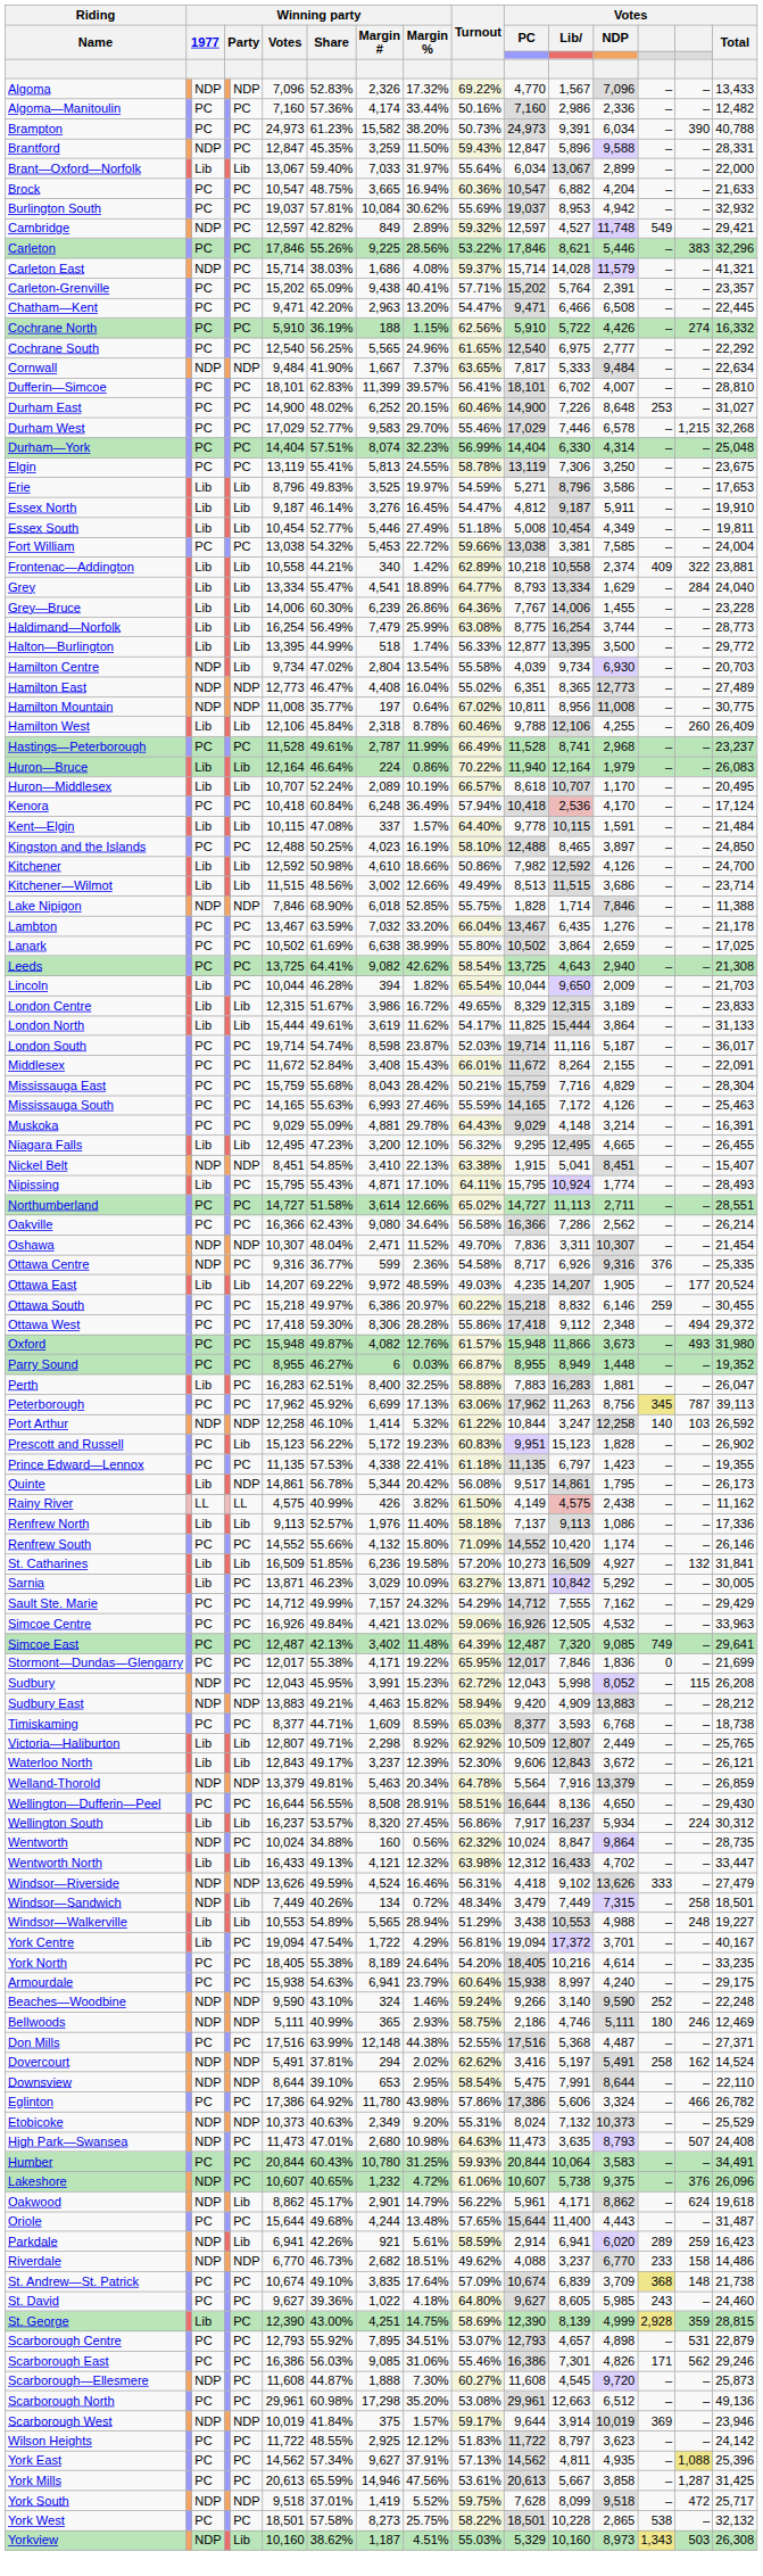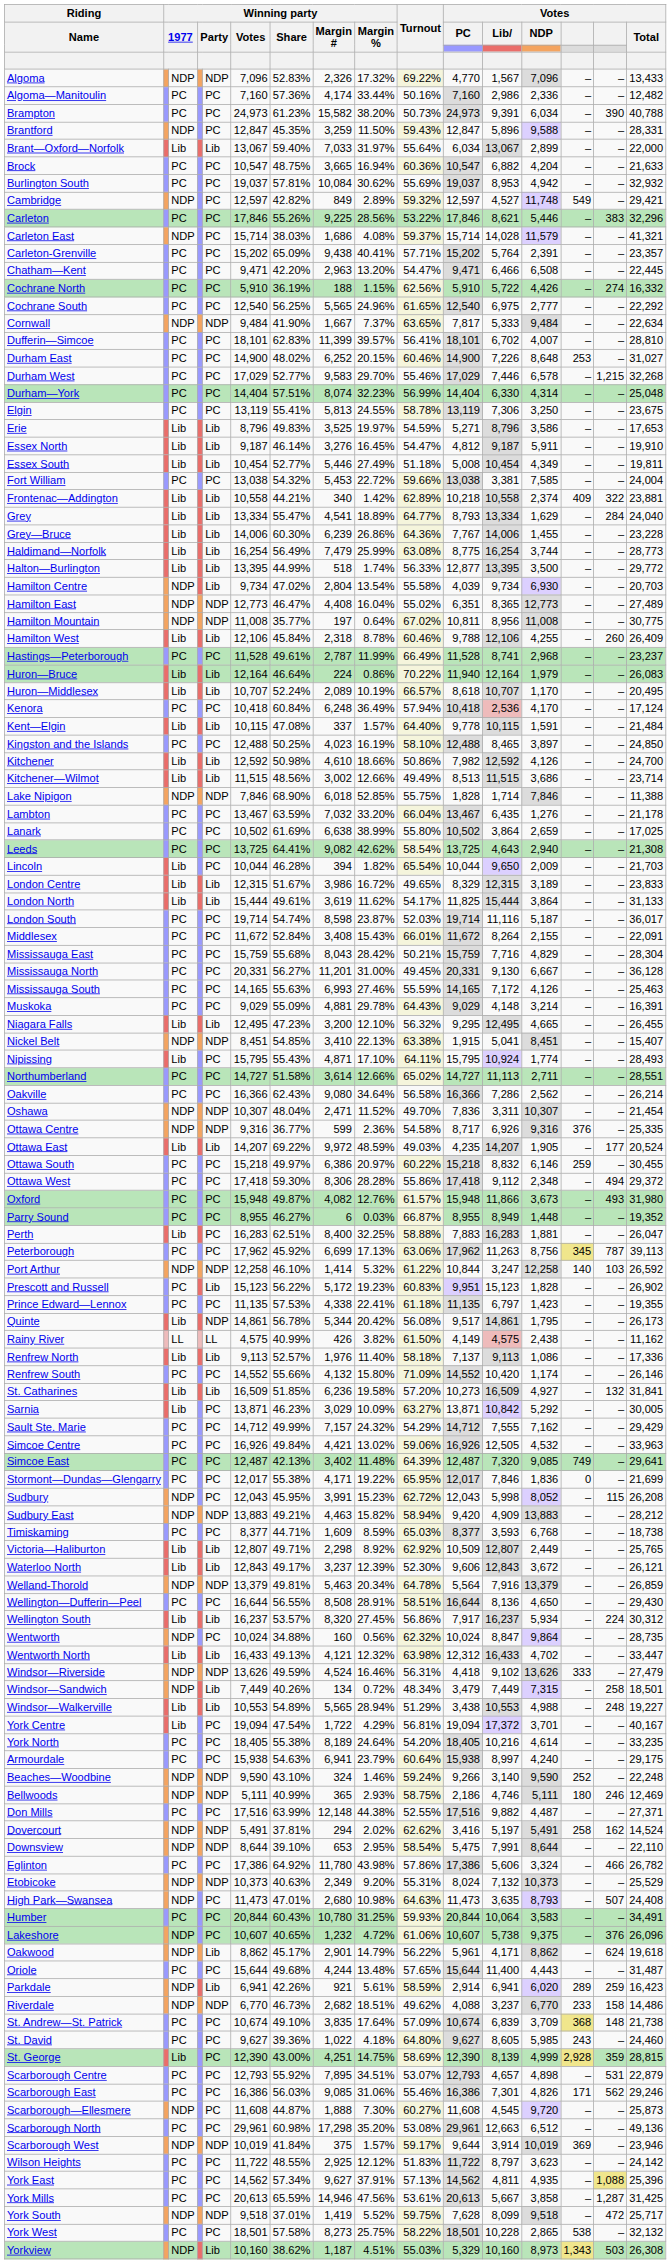+ row: Mississauga North | PC | PC | 20,331 | 56.27% | 11,201 | 31.00% | 49.45% | 20,331 | 9,130 | 6,667 | – | – | 36,128
Ottawa Centre | column 5: PC -> NDP
Don Mills | Votes / Lib: 5,368 -> 9,882
